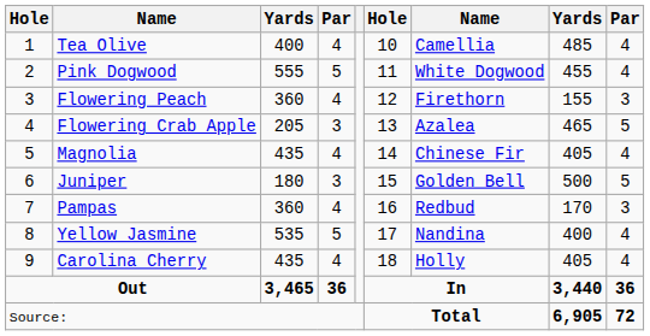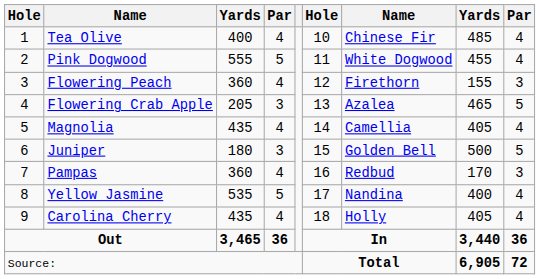Tea Olive | column 7: Camellia -> Chinese Fir
Magnolia | column 7: Chinese Fir -> Camellia
